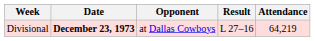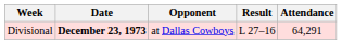Divisional | Attendance: 64,219 -> 64,291
